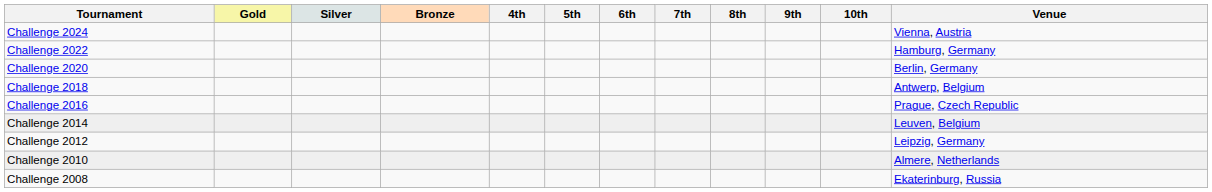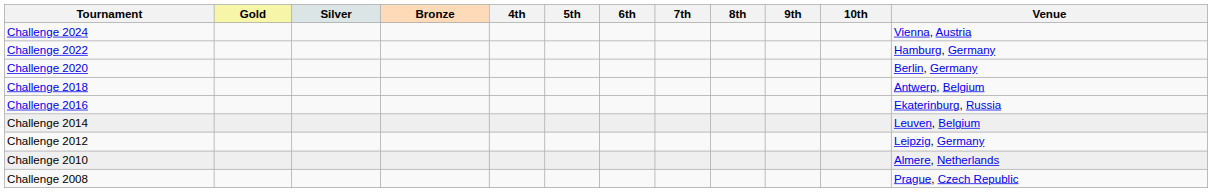Challenge 2016 | Venue: Prague, Czech Republic -> Ekaterinburg, Russia
Challenge 2008 | Venue: Ekaterinburg, Russia -> Prague, Czech Republic
